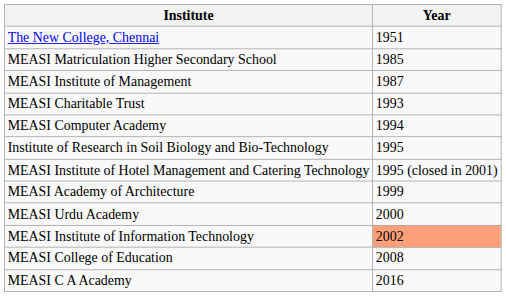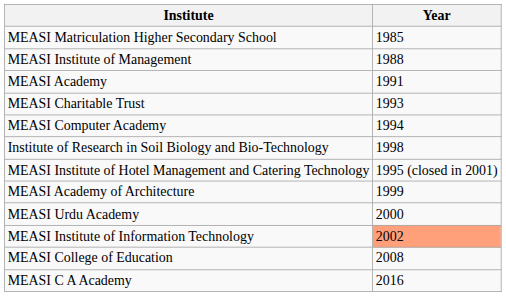- row: The New College, Chennai | 1951
MEASI Institute of Management | Year: 1987 -> 1988
+ row: MEASI Academy | 1991
Institute of Research in Soil Biology and Bio-Technology | Year: 1995 -> 1998
